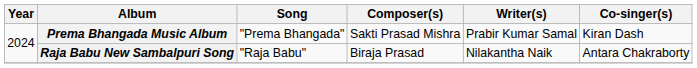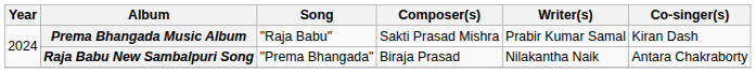Prema Bhangada Music Album | Song: "Prema Bhangada" -> "Raja Babu"
Raja Babu New Sambalpuri Song | Song: "Raja Babu" -> "Prema Bhangada"
